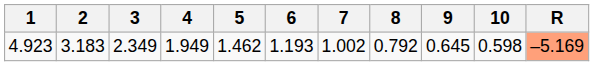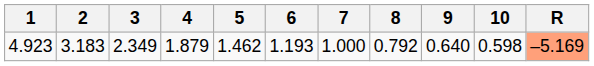4.923 | 4: 1.949 -> 1.879
4.923 | 7: 1.002 -> 1.000
4.923 | 9: 0.645 -> 0.640
